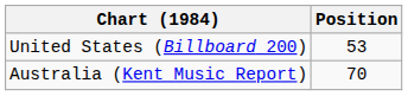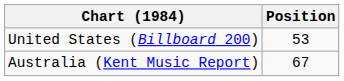Australia (Kent Music Report) | Position: 70 -> 67
